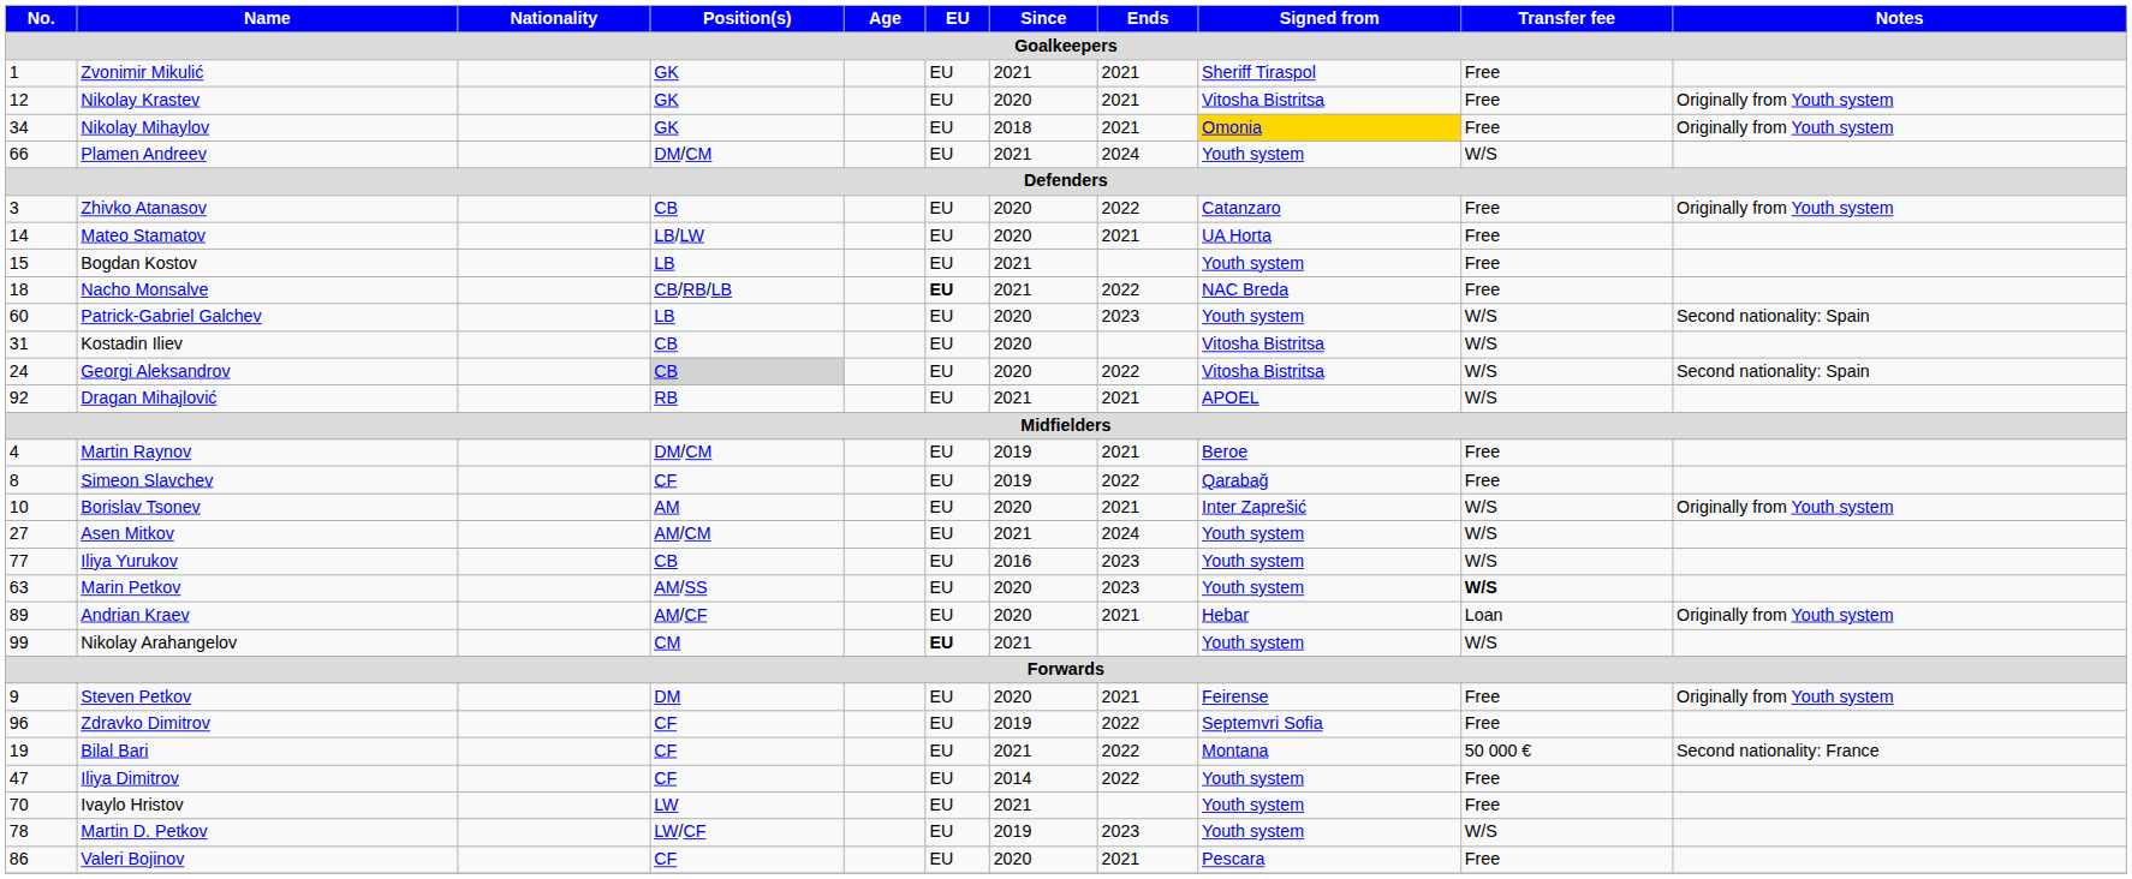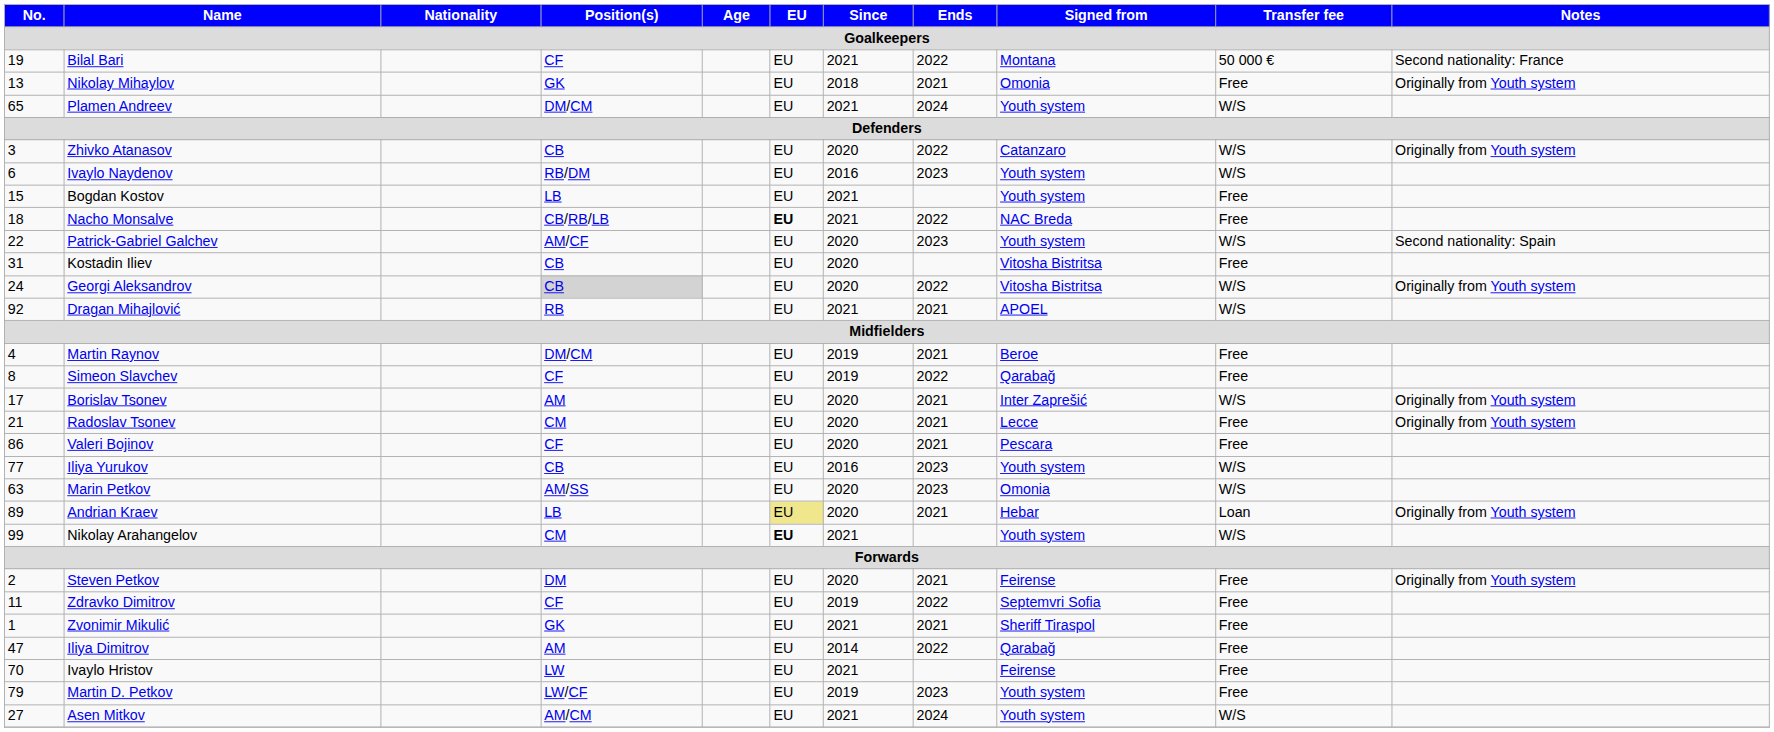rows swapped: Zvonimir Mikulić <-> Bilal Bari
- row: 12 | Nikolay Krastev | GK | EU | 2020 | 2021 | Vitosha Bistritsa | Free | Originally from Youth system
Nikolay Mihaylov | No.: 34 -> 13
Nikolay Mihaylov | Signed from: gold background -> no background
Plamen Andreev | No.: 66 -> 65
Zhivko Atanasov | Transfer fee: Free -> W/S
+ row: 6 | Ivaylo Naydenov | RB/DM | EU | 2016 | 2023 | Youth system | W/S
- row: 14 | Mateo Stamatov | LB/LW | EU | 2020 | 2021 | UA Horta | Free
Patrick-Gabriel Galchev | No.: 60 -> 22
Patrick-Gabriel Galchev | Position(s): LB -> AM/CF
Kostadin Iliev | Transfer fee: W/S -> Free
Georgi Aleksandrov | Notes: Second nationality: Spain -> Originally from Youth system
Borislav Tsonev | No.: 10 -> 17
+ row: 21 | Radoslav Tsonev | CM | EU | 2020 | 2021 | Lecce | Free | Originally from Youth system
rows swapped: Asen Mitkov <-> Valeri Bojinov
Marin Petkov | Signed from: Youth system -> Omonia
Marin Petkov | Transfer fee: bold -> normal
Andrian Kraev | Position(s): AM/CF -> LB
Andrian Kraev | EU: no background -> khaki background
Steven Petkov | No.: 9 -> 2
Zdravko Dimitrov | No.: 96 -> 11
Iliya Dimitrov | Position(s): CF -> AM
Iliya Dimitrov | Signed from: Youth system -> Qarabağ
Ivaylo Hristov | Signed from: Youth system -> Feirense
Martin D. Petkov | No.: 78 -> 79
Martin D. Petkov | Transfer fee: W/S -> Free
